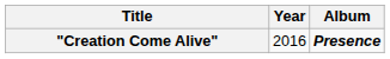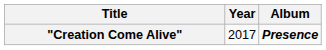"Creation Come Alive" | Year: 2016 -> 2017
